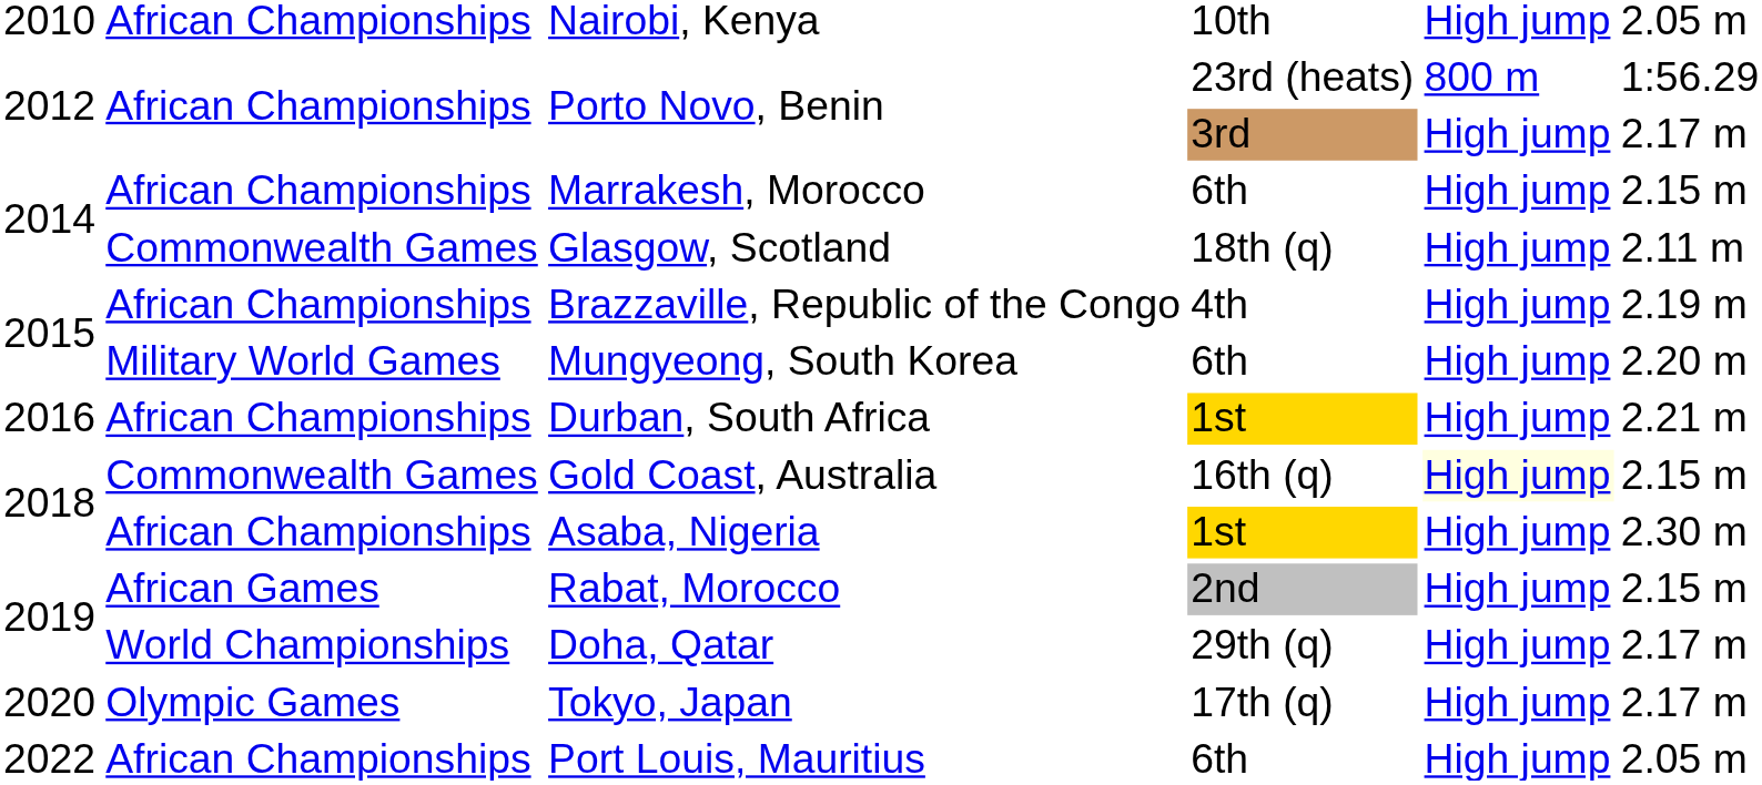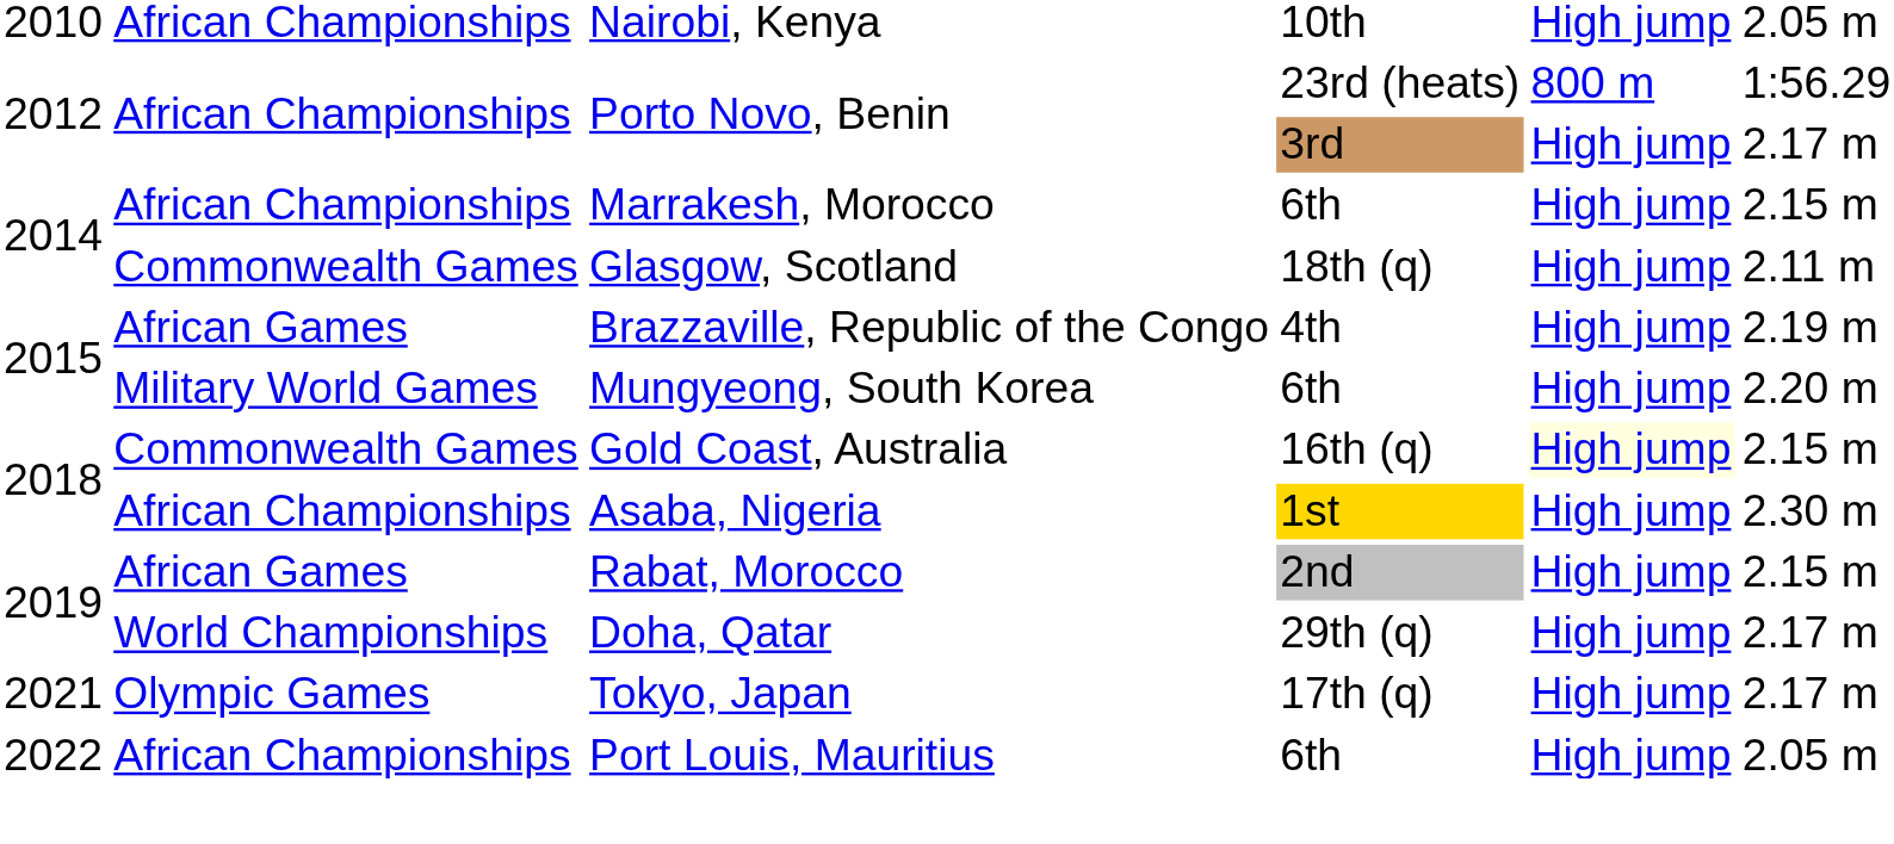Brazzaville, Republic of the Congo | column 2: African Championships -> African Games
- row: 2016 | African Championships | Durban, South Africa | 1st | High jump | 2.21 m
Tokyo, Japan | column 1: 2020 -> 2021
